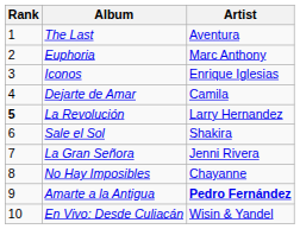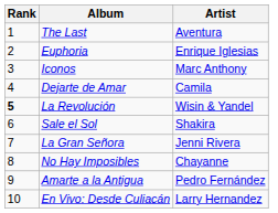Euphoria | Artist: Marc Anthony -> Enrique Iglesias
Iconos | Artist: Enrique Iglesias -> Marc Anthony
La Revolución | Artist: Larry Hernandez -> Wisin & Yandel
Amarte a la Antigua | Artist: bold -> normal
En Vivo: Desde Culiacán | Artist: Wisin & Yandel -> Larry Hernandez
